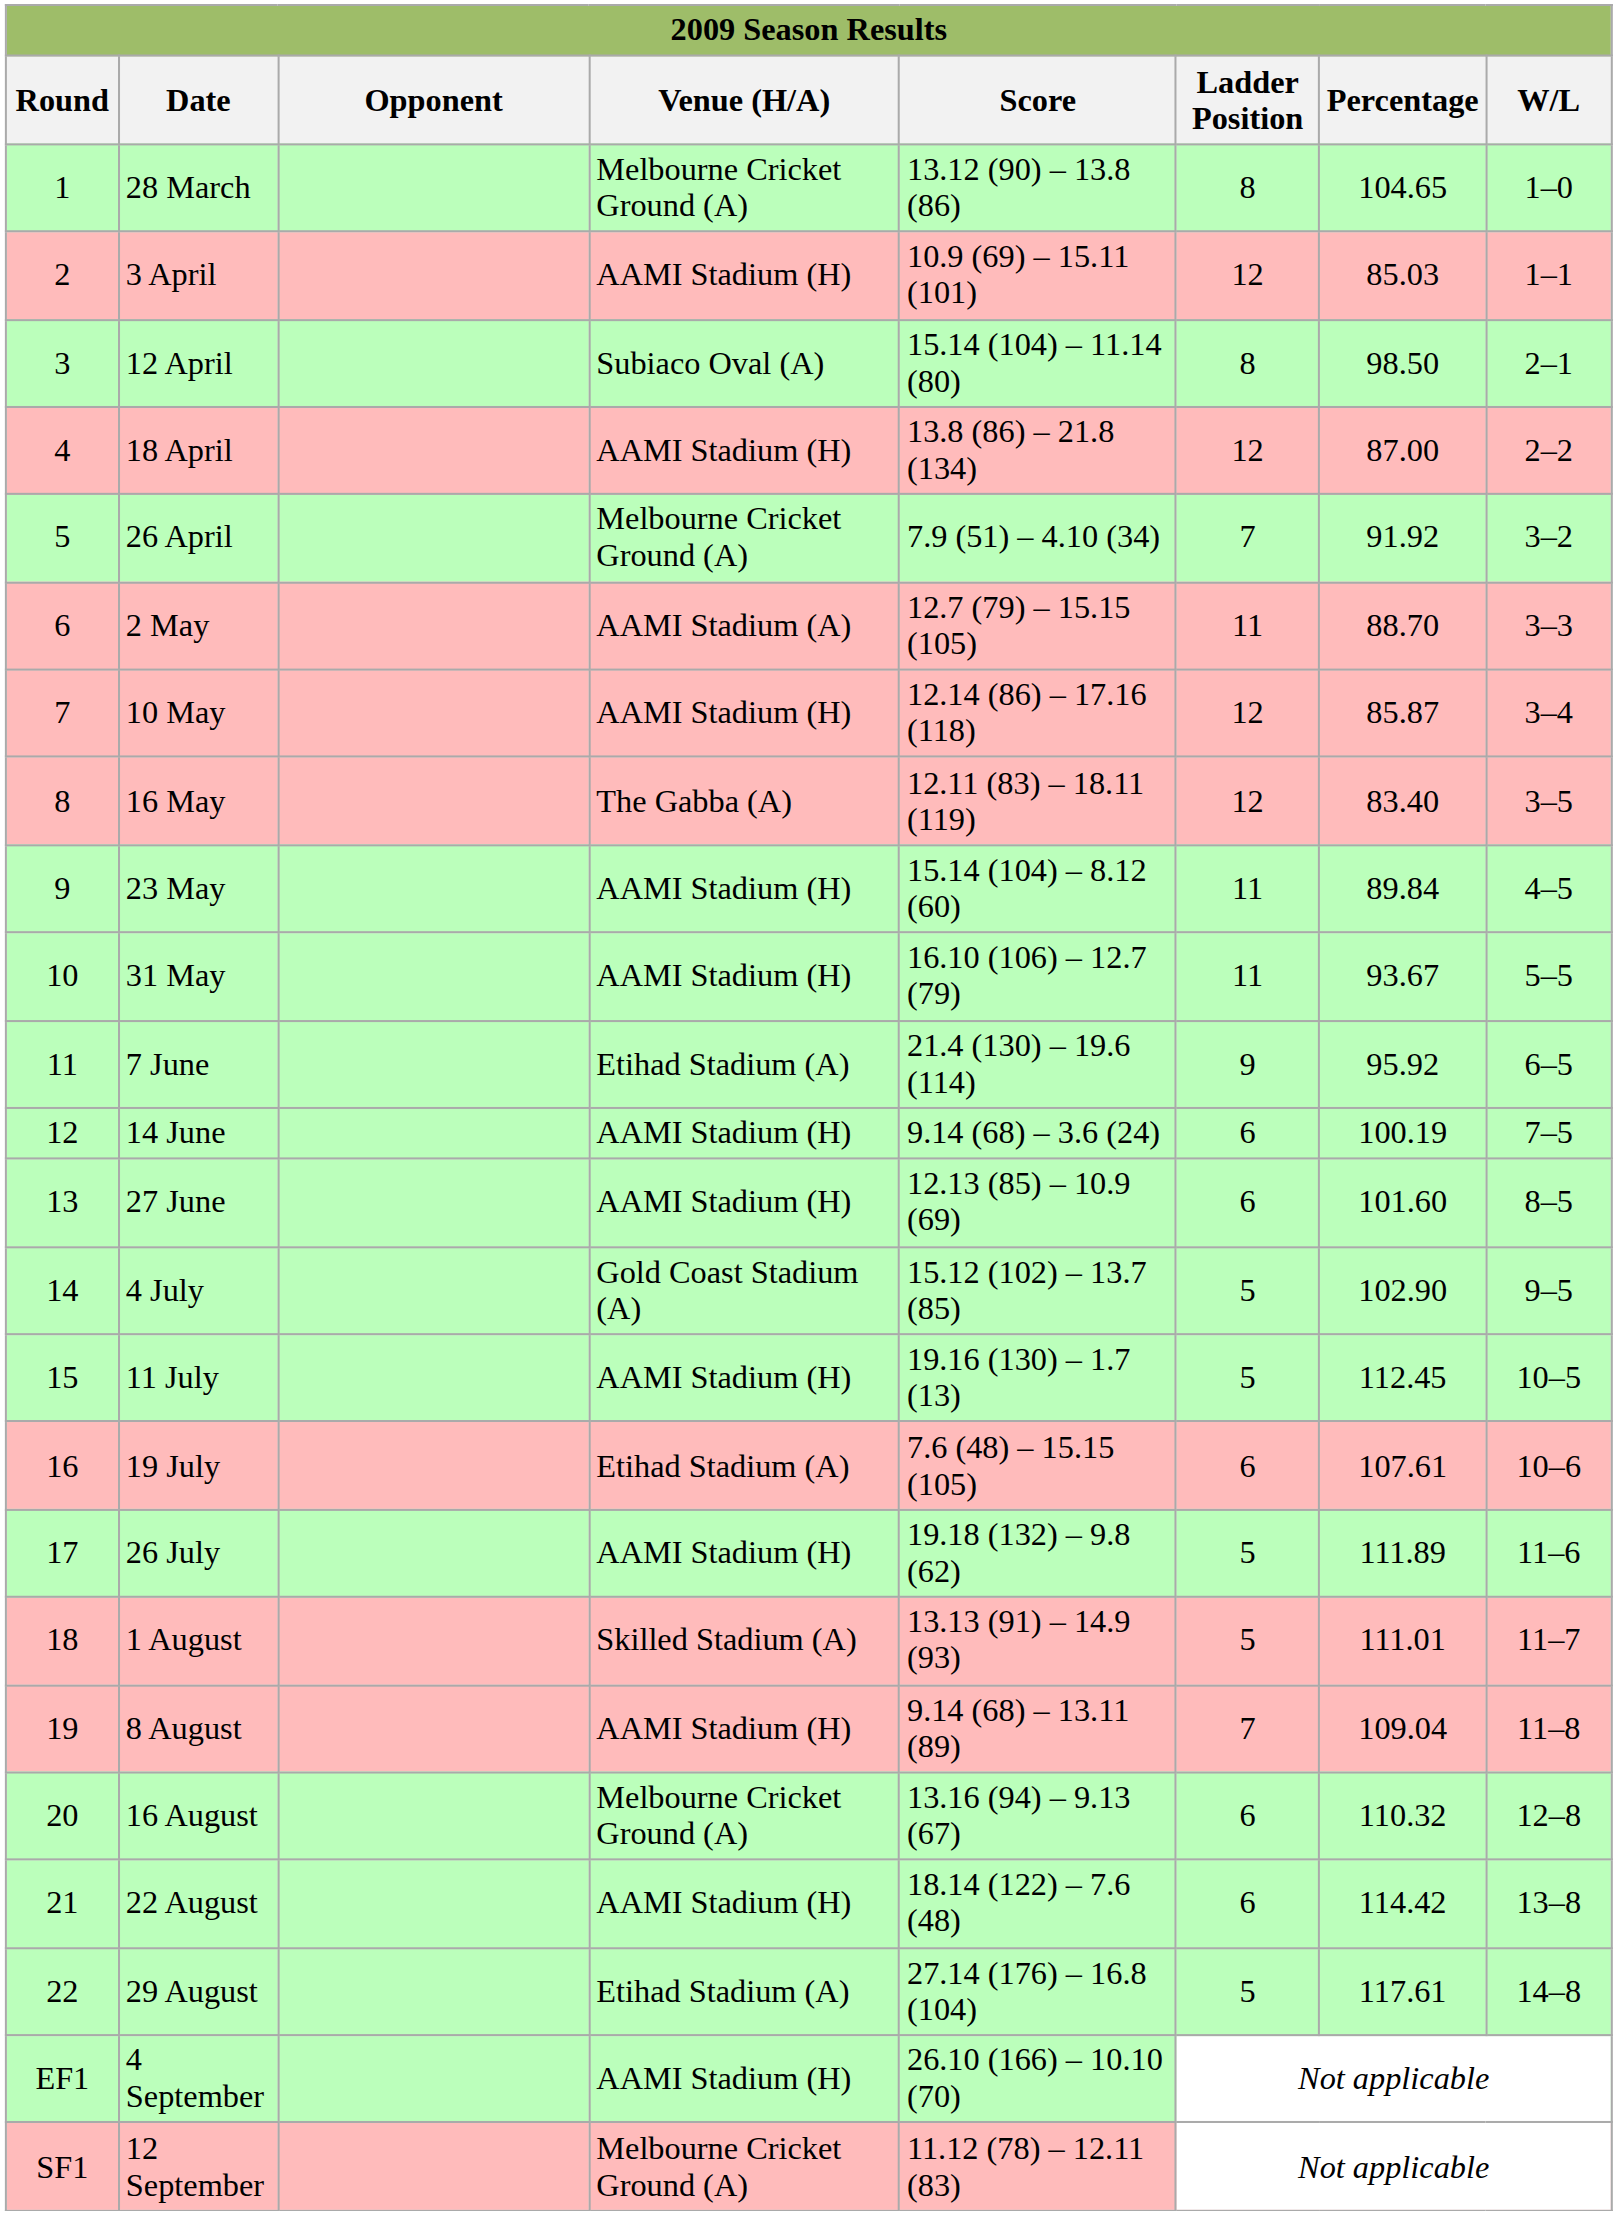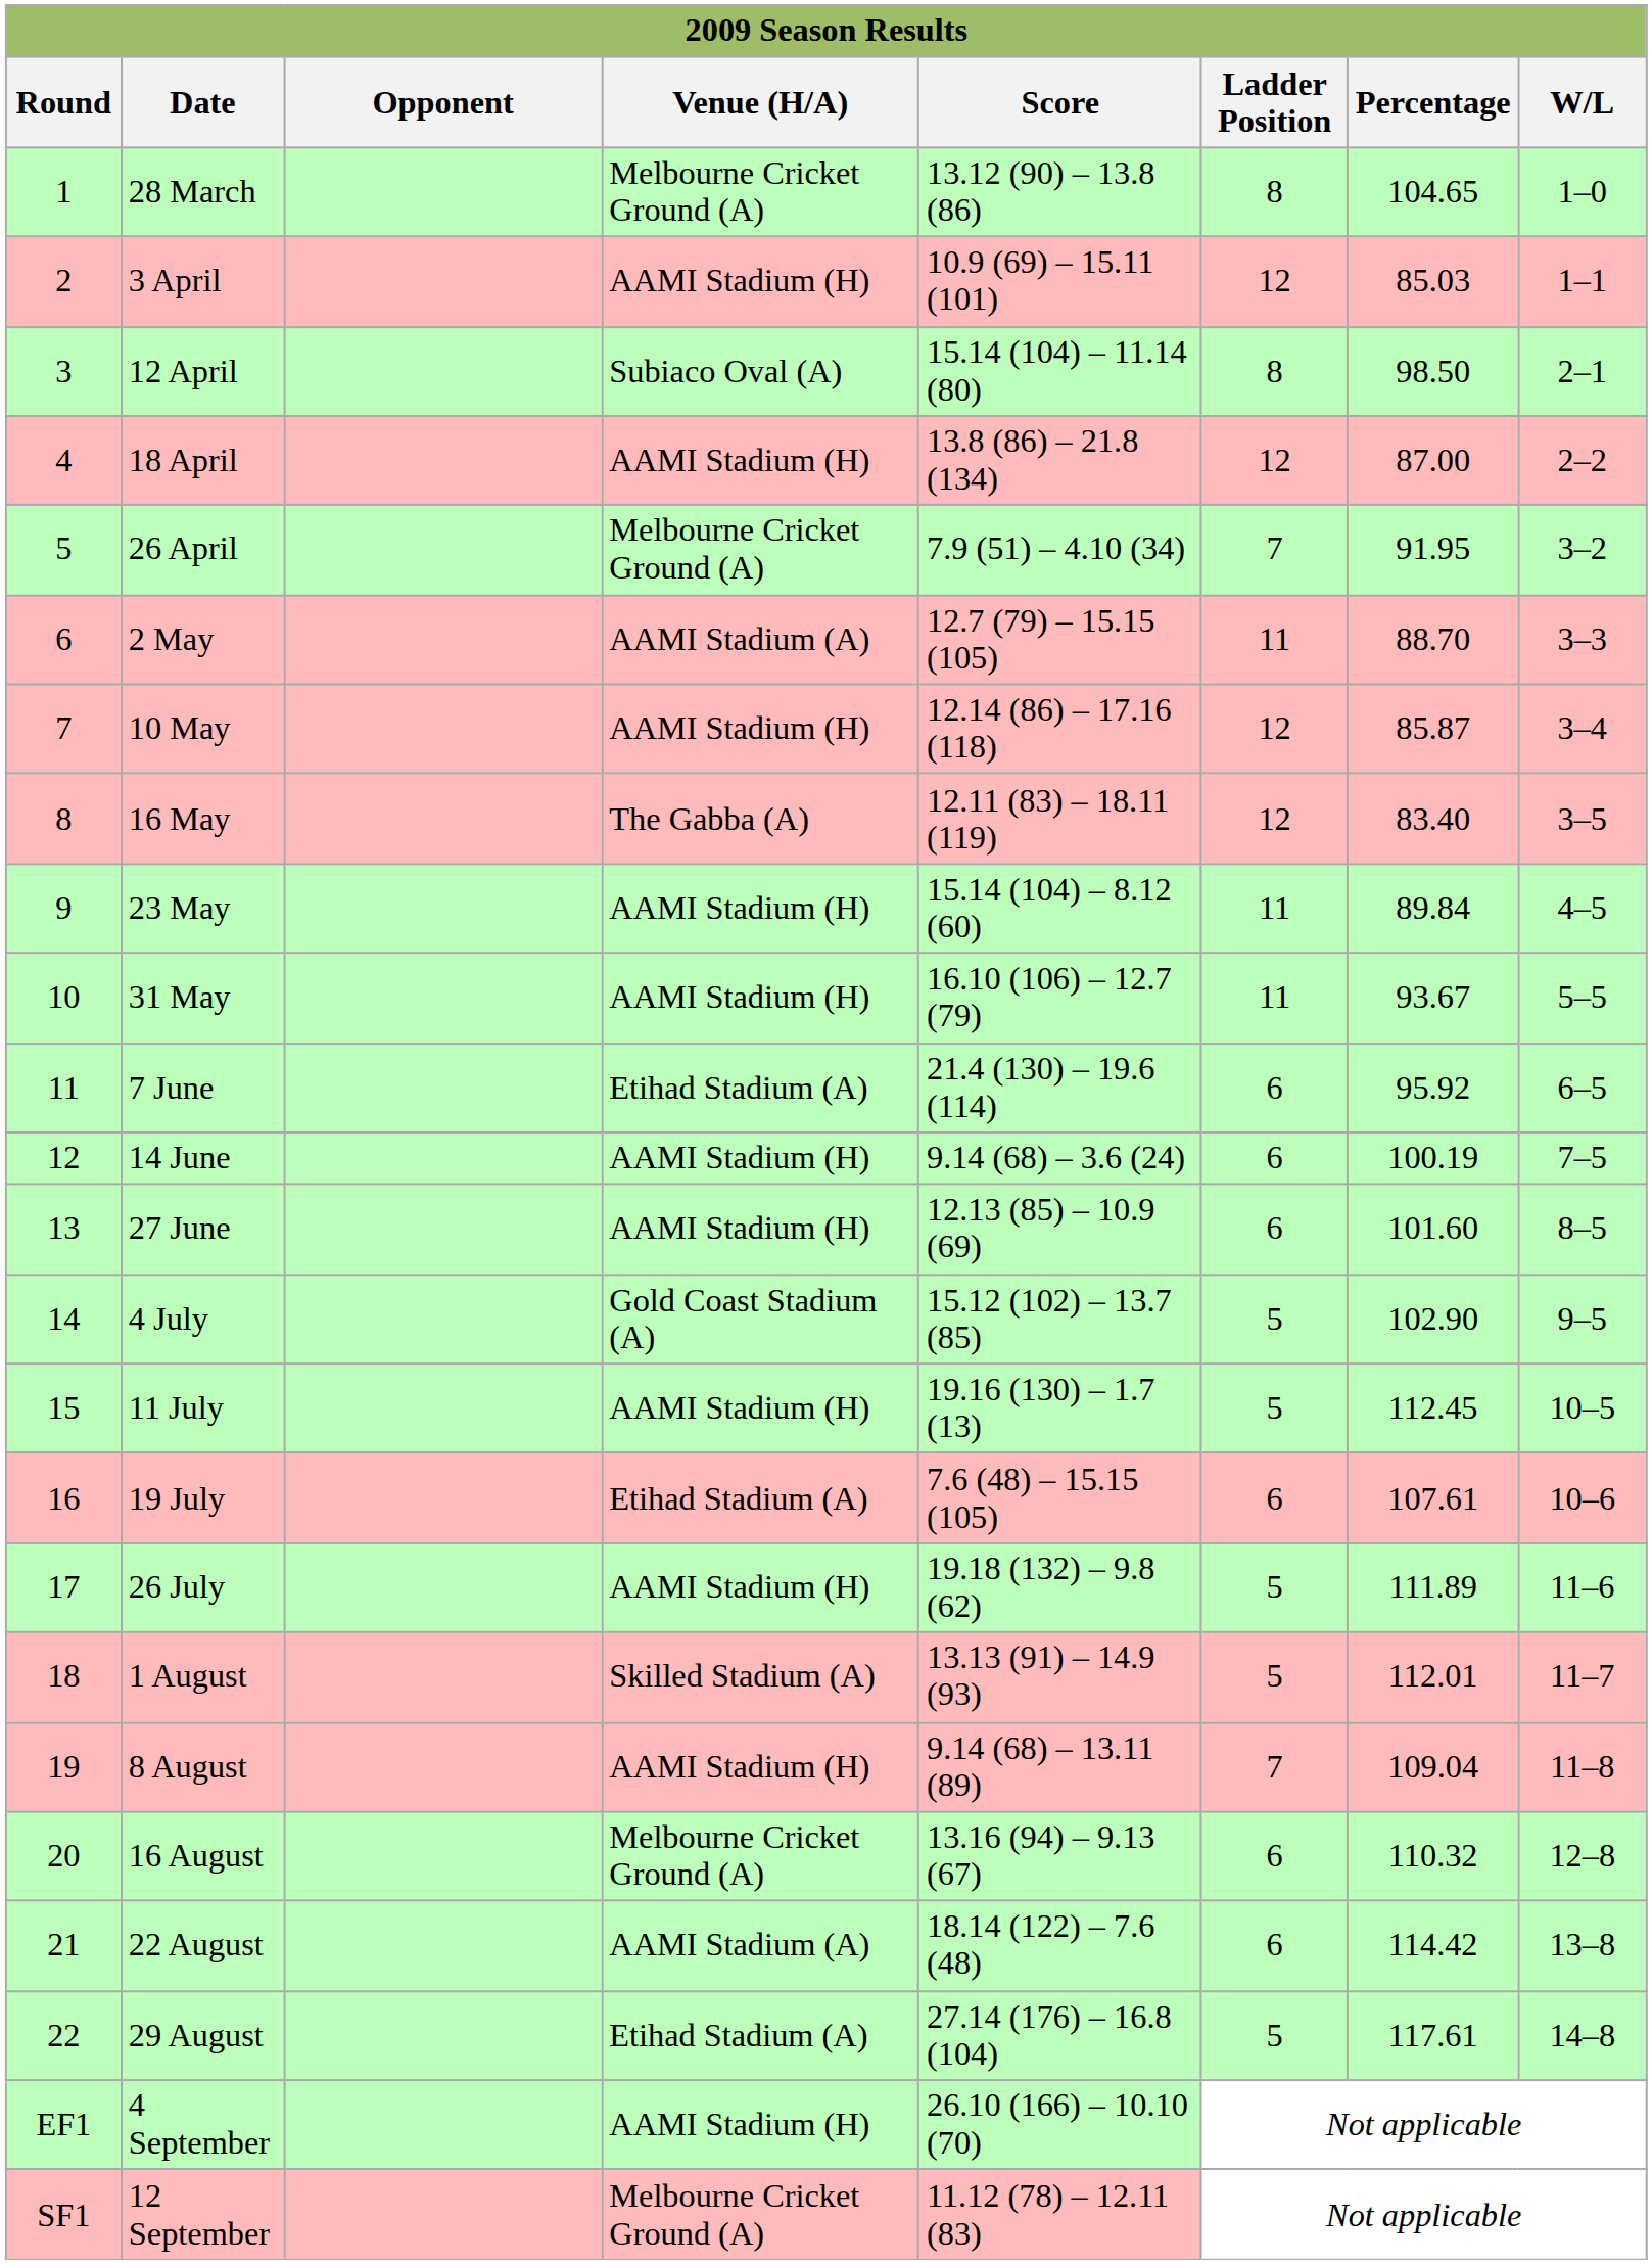26 April | Percentage: 91.92 -> 91.95
7 June | Ladder Position: 9 -> 6
1 August | Percentage: 111.01 -> 112.01
22 August | Venue (H/A): AAMI Stadium (H) -> AAMI Stadium (A)
